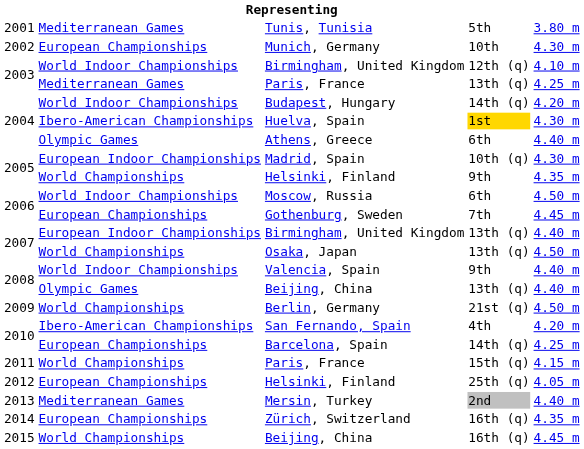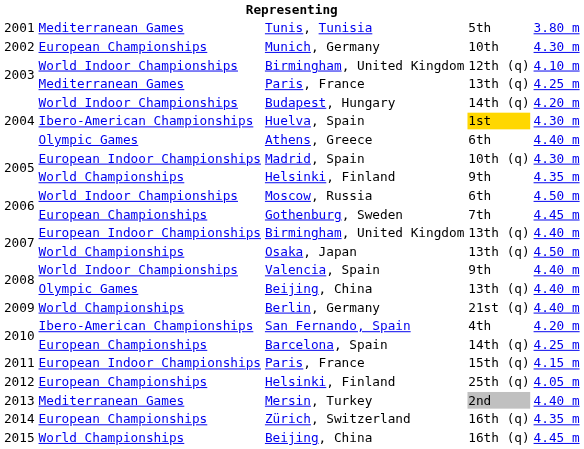Berlin, Germany | column 5: 4.50 m -> 4.40 m
Paris, France / 15th (q) | column 2: World Championships -> European Indoor Championships
